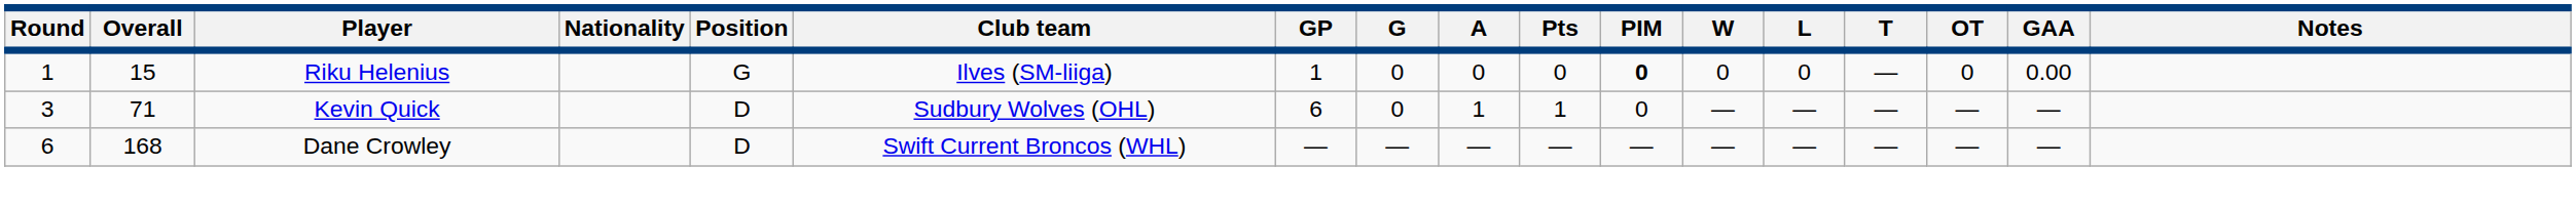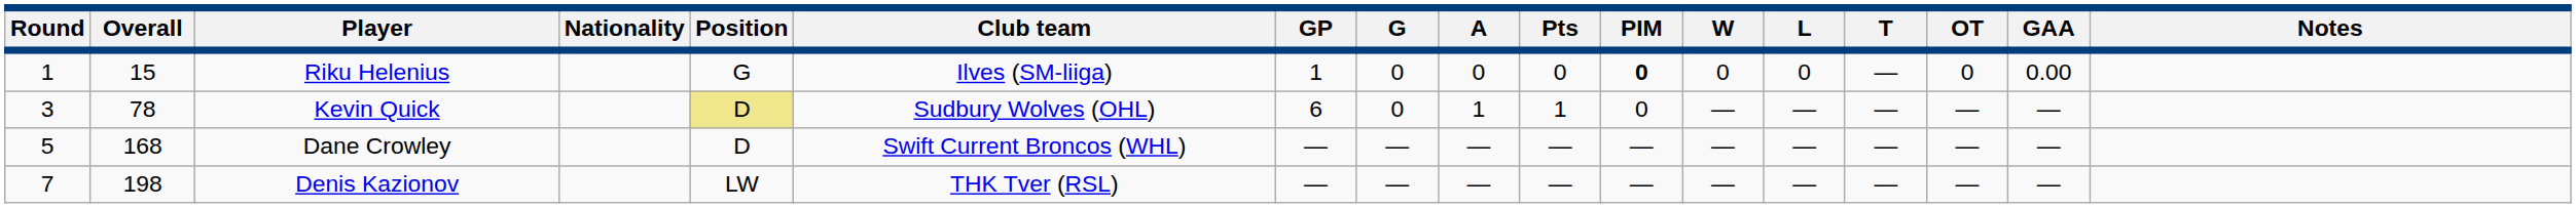Kevin Quick | Overall: 71 -> 78
Kevin Quick | Position: no background -> khaki background
Dane Crowley | Round: 6 -> 5
+ row: 7 | 198 | Denis Kazionov | LW | THK Tver (RSL) | — | — | — | — | — | — | — | — | — | —
